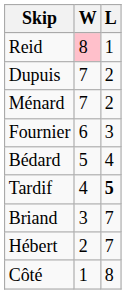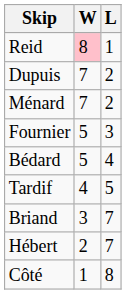Fournier | W: 6 -> 5
Tardif | L: bold -> normal
